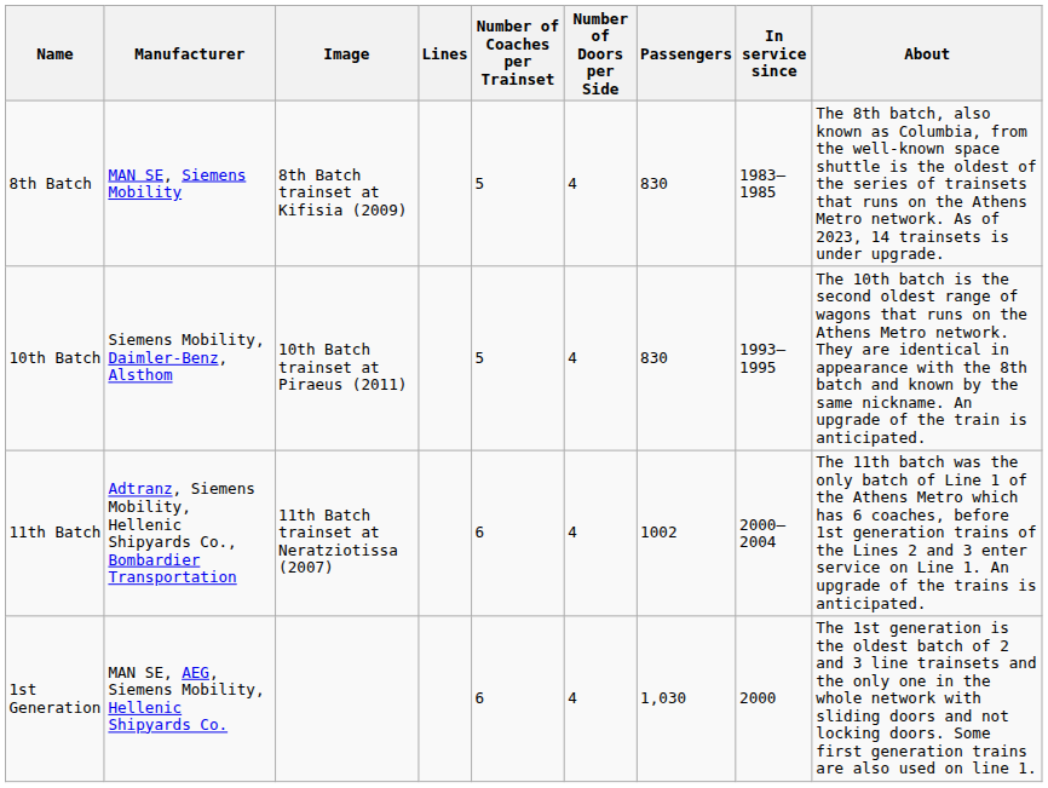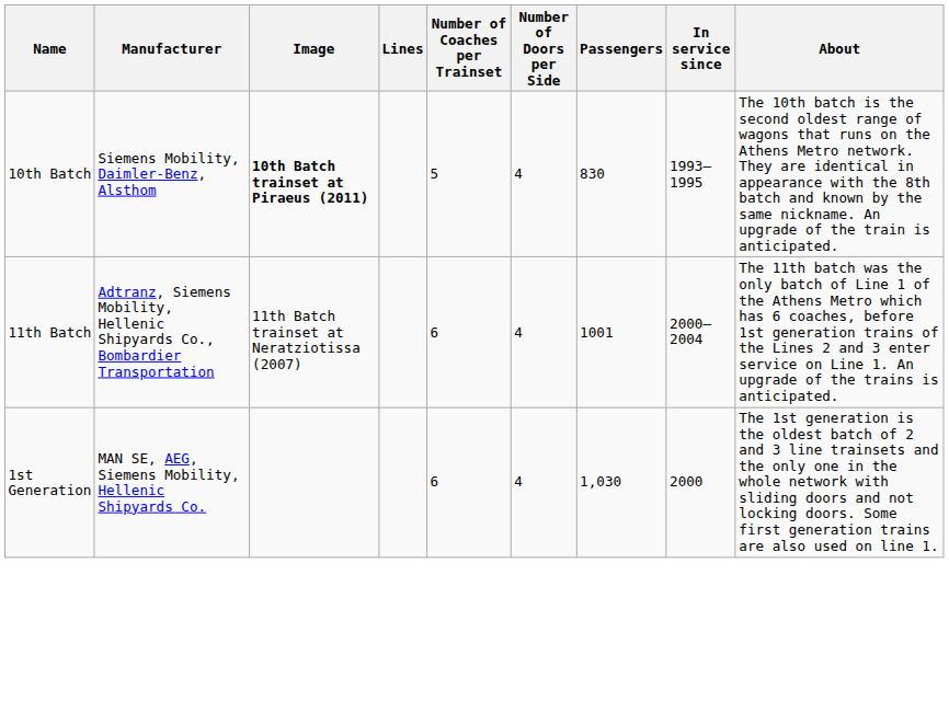- row: 8th Batch | MAN SE, Siemens Mobility | 8th Batch trainset at Kifisia (2009) | 5 | 4 | 830 | 1983–1985 | The 8th batch, also known as Columbia, from the well-known space shuttle is the oldest of the series of trainsets that runs on the Athens Metro network. As of 2023, 14 trainsets is under upgrade.
10th Batch | Image: normal -> bold
11th Batch | Passengers: 1002 -> 1001
